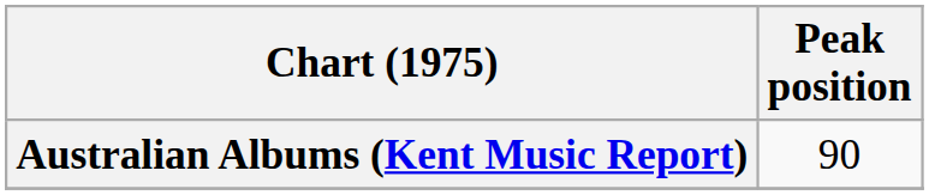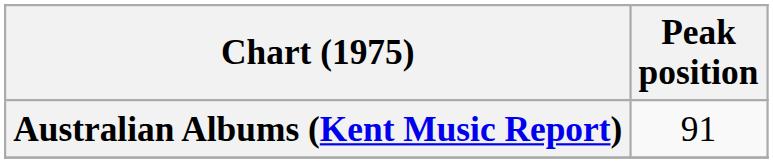Australian Albums (Kent Music Report) | Peak position: 90 -> 91
